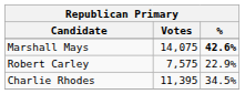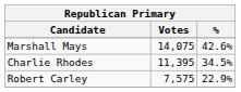Marshall Mays | %: bold -> normal
rows swapped: Charlie Rhodes <-> Robert Carley
